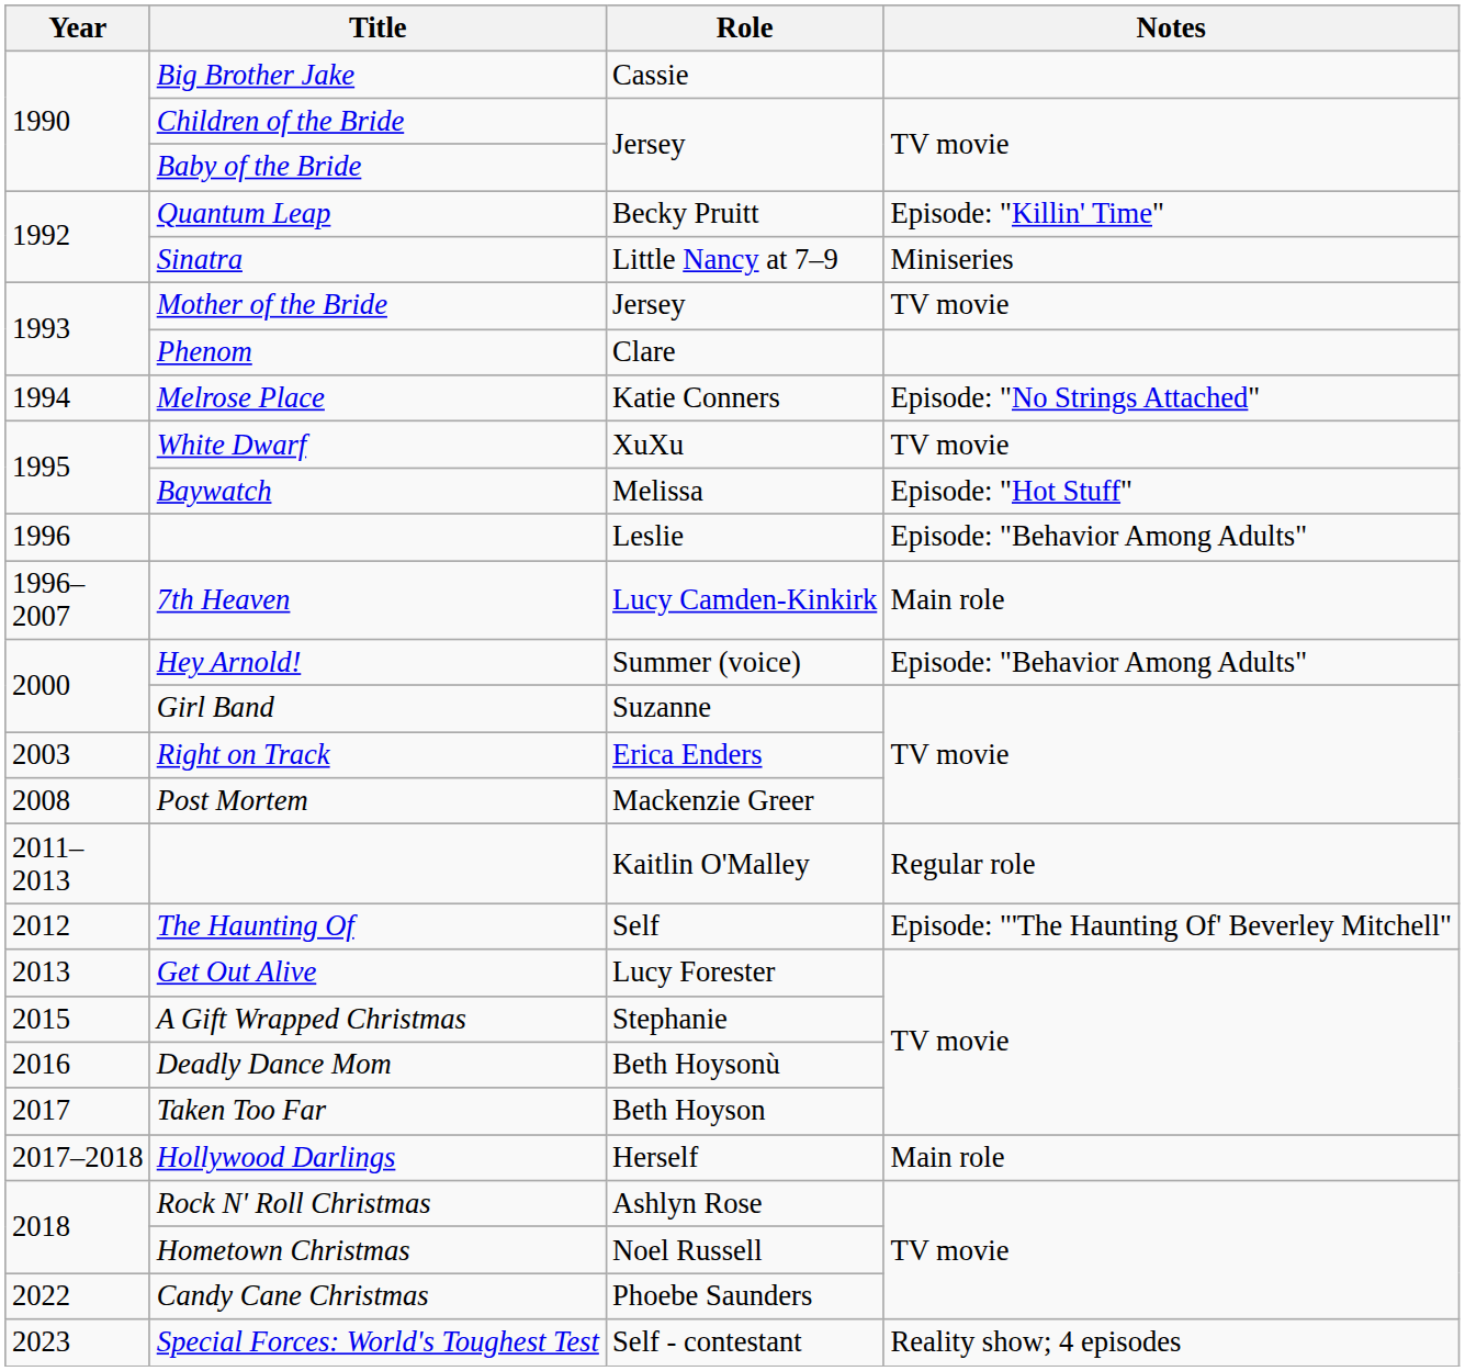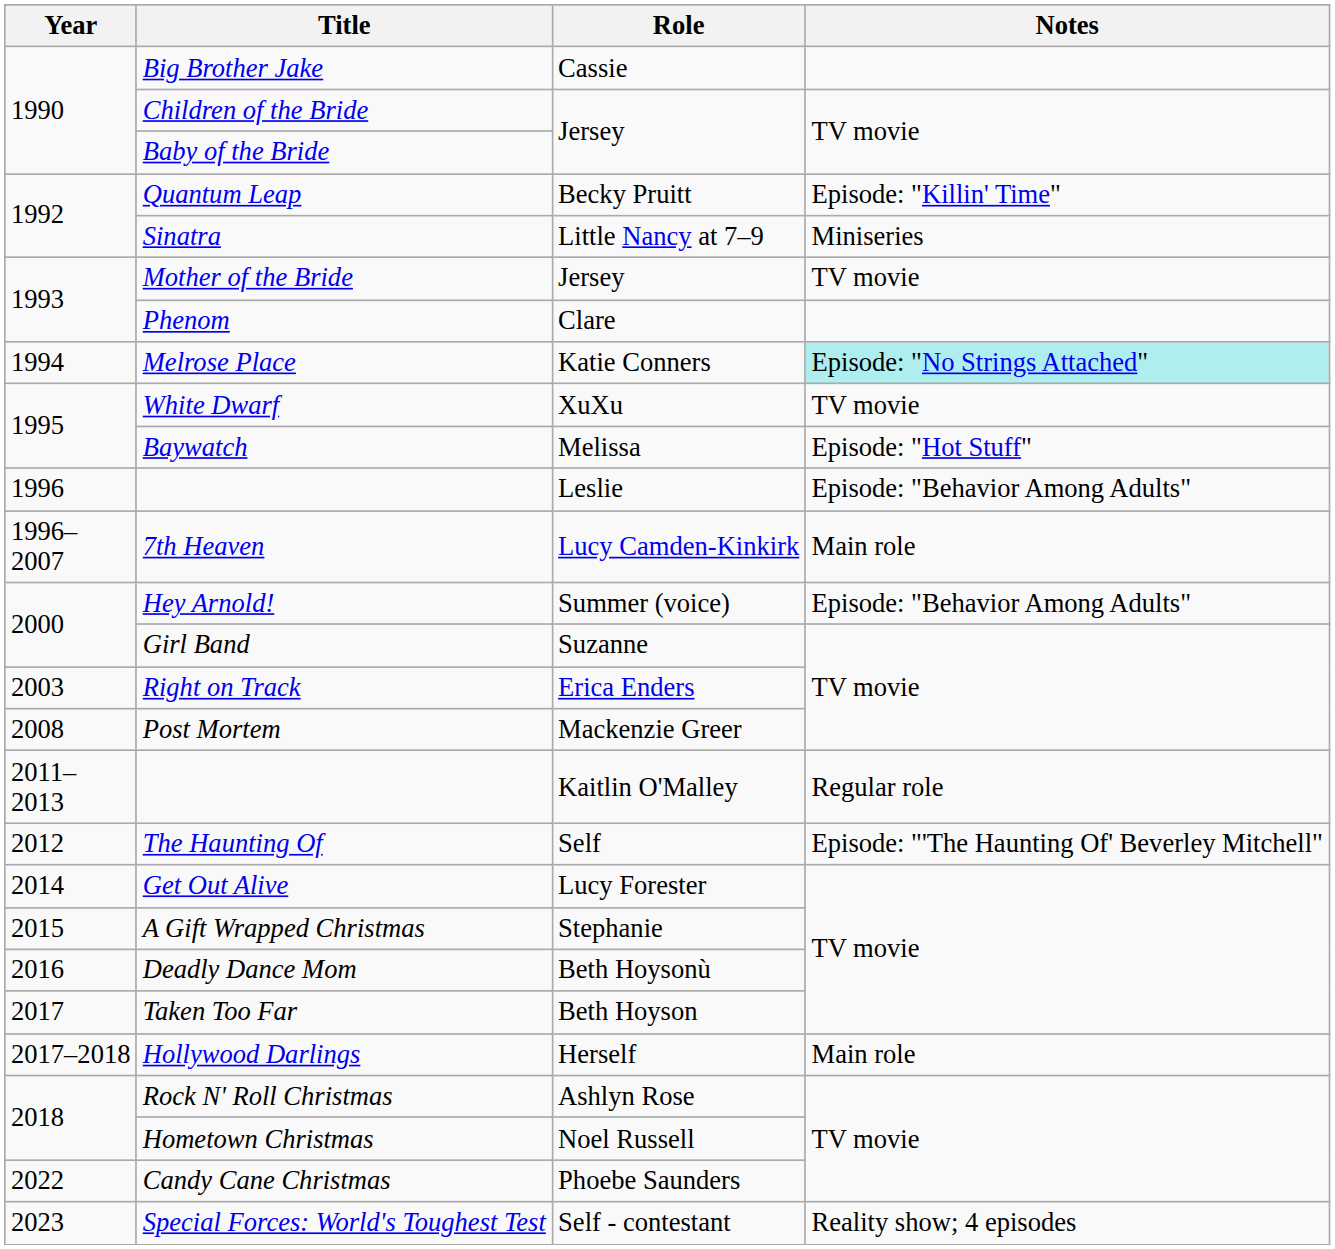Melrose Place | Notes: no background -> paleturquoise background
Get Out Alive | Year: 2013 -> 2014
